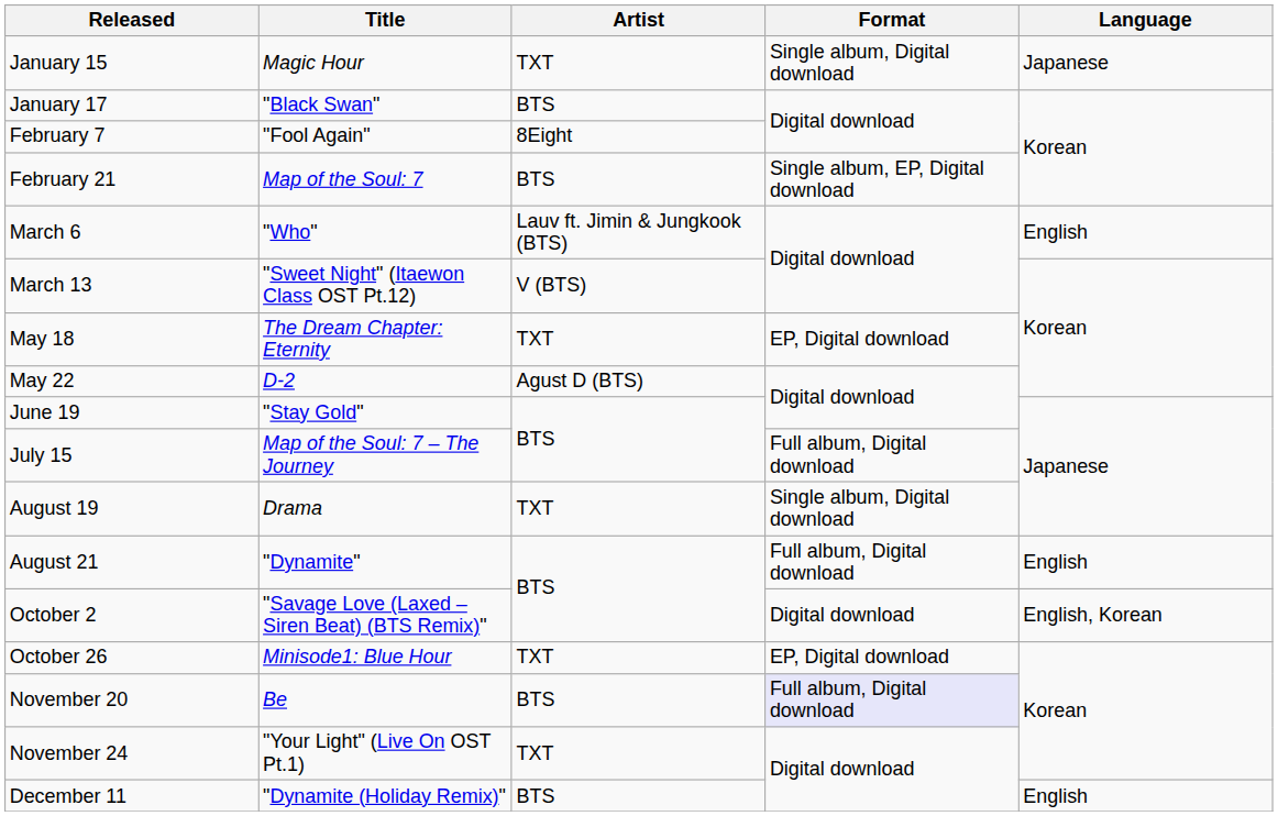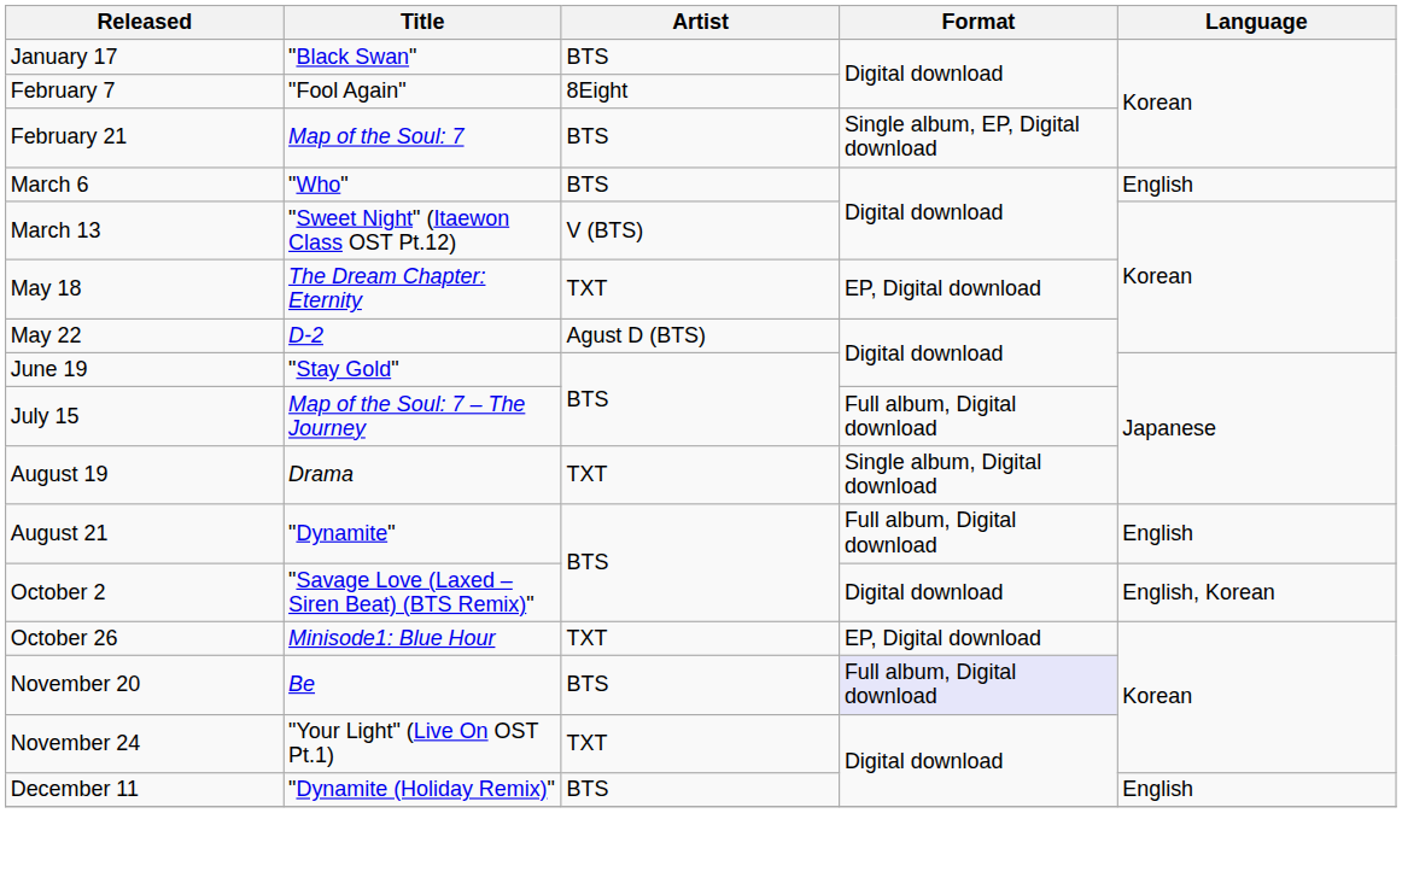- row: January 15 | Magic Hour | TXT | Single album, Digital download | Japanese
March 6 | Artist: Lauv ft. Jimin & Jungkook (BTS) -> BTS
